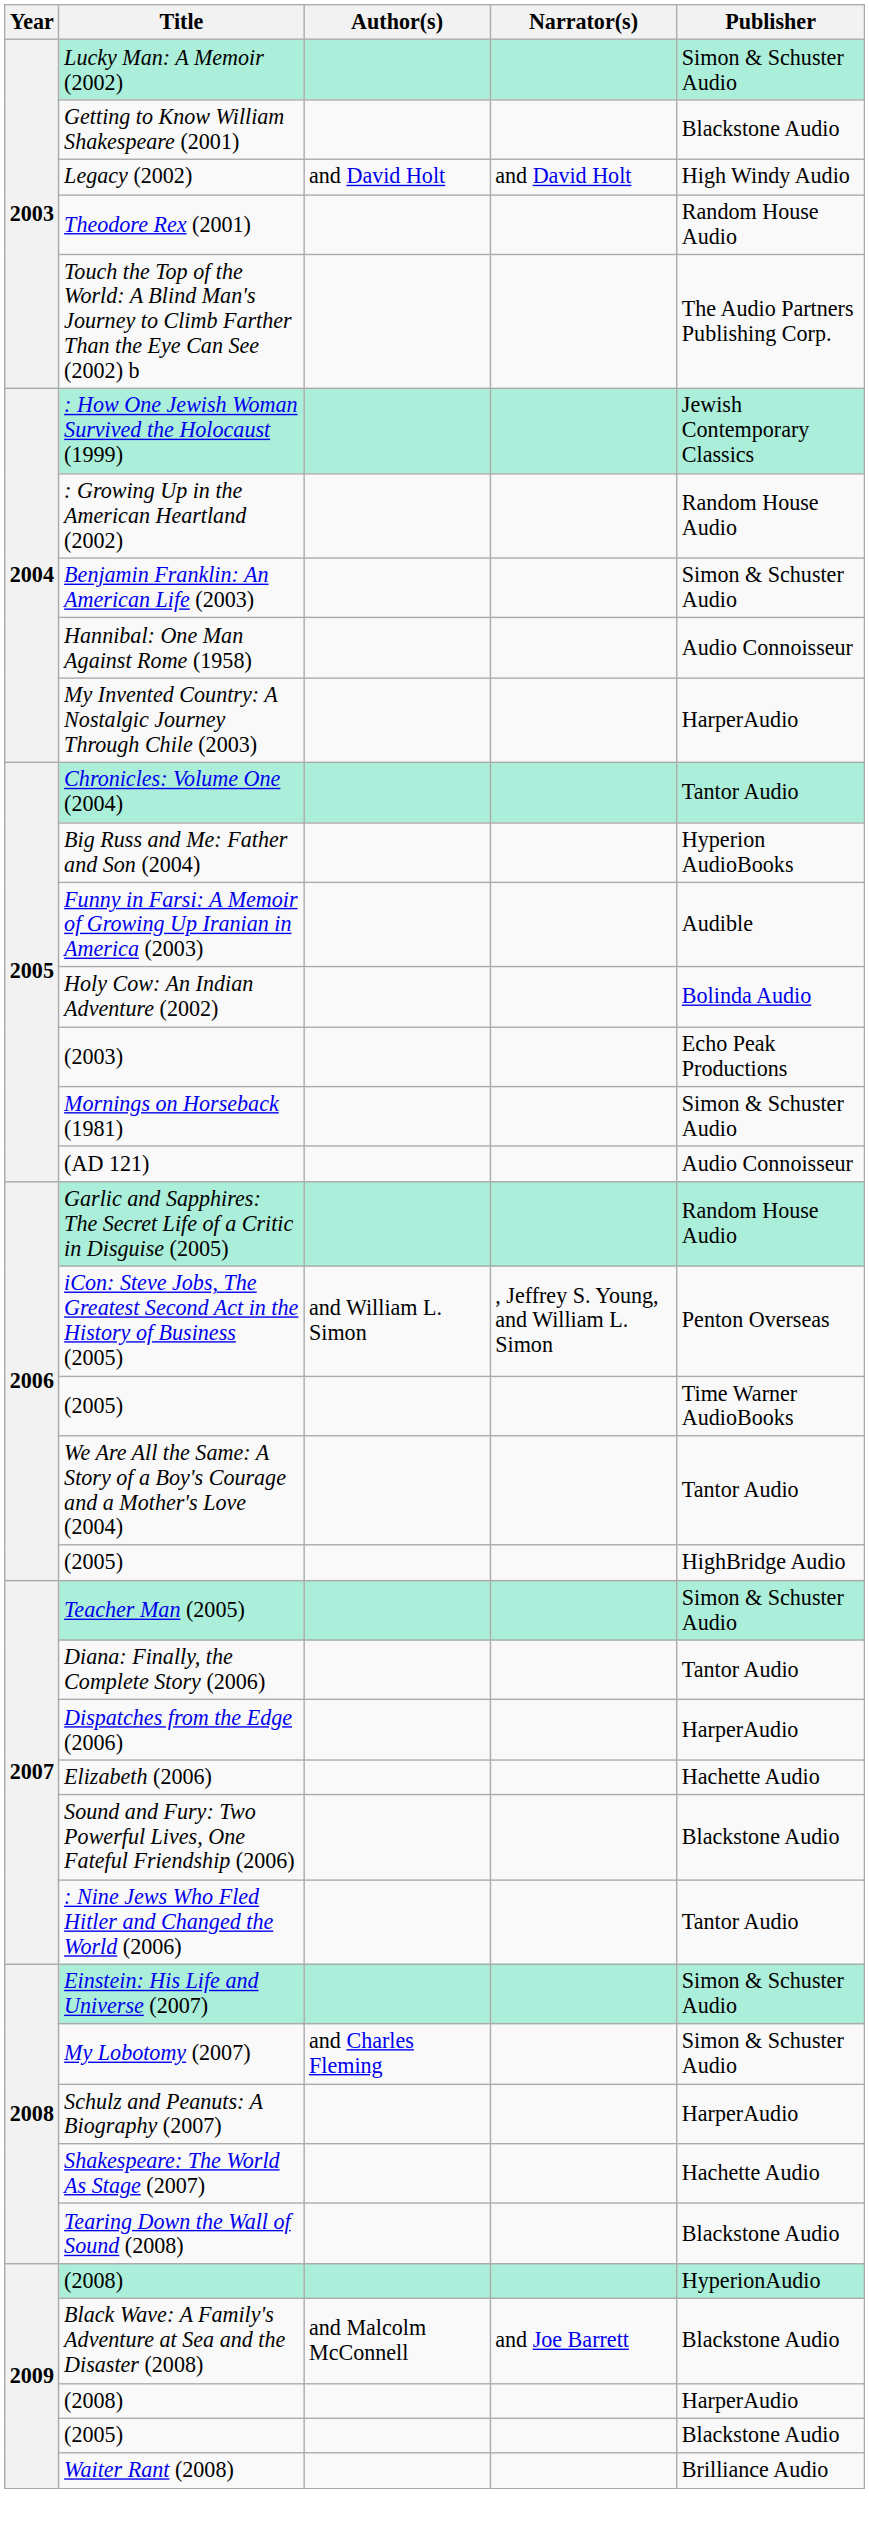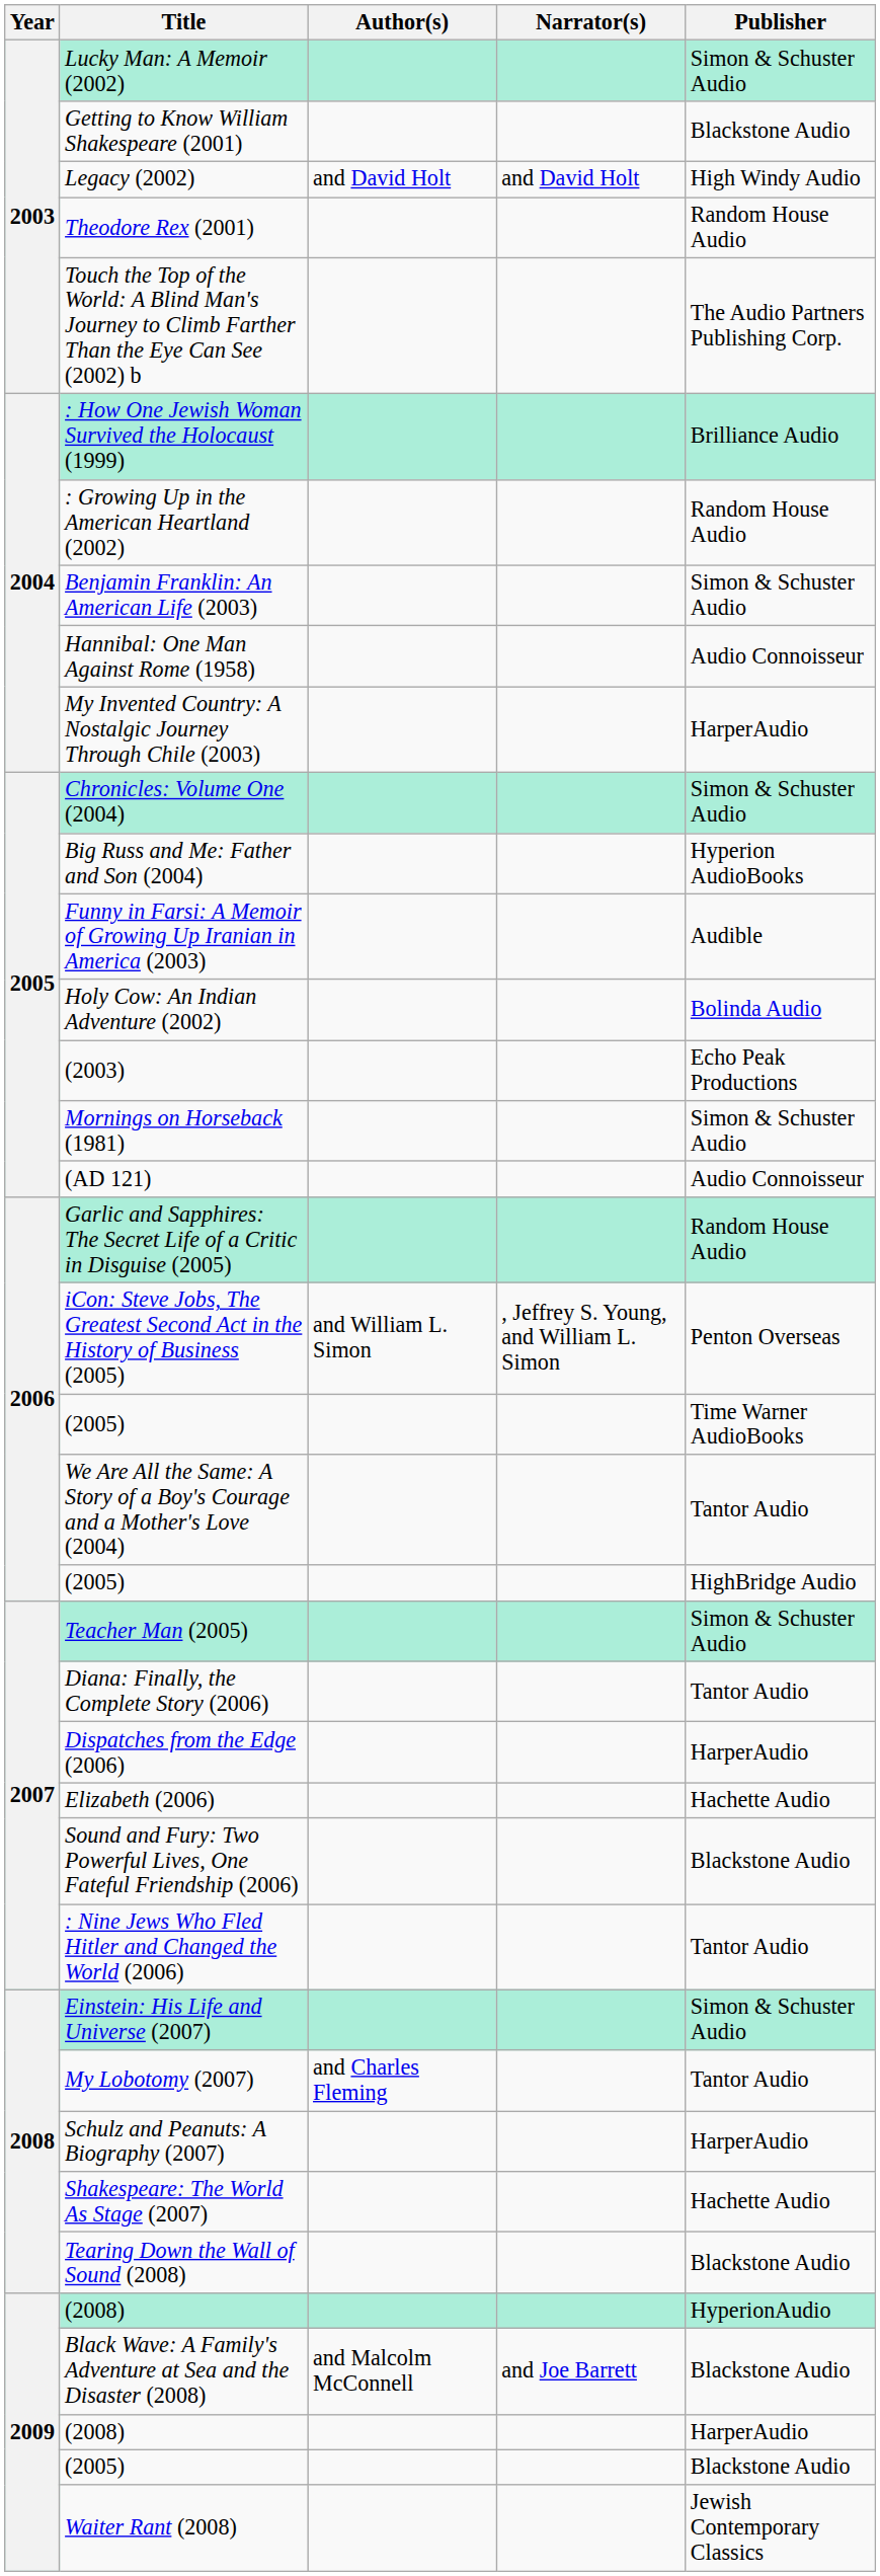: How One Jewish Woman Survived the Holocaust (1999) | Publisher: Jewish Contemporary Classics -> Brilliance Audio
Chronicles: Volume One (2004) | Publisher: Tantor Audio -> Simon & Schuster Audio
My Lobotomy (2007) | Publisher: Simon & Schuster Audio -> Tantor Audio
Waiter Rant (2008) | Publisher: Brilliance Audio -> Jewish Contemporary Classics
